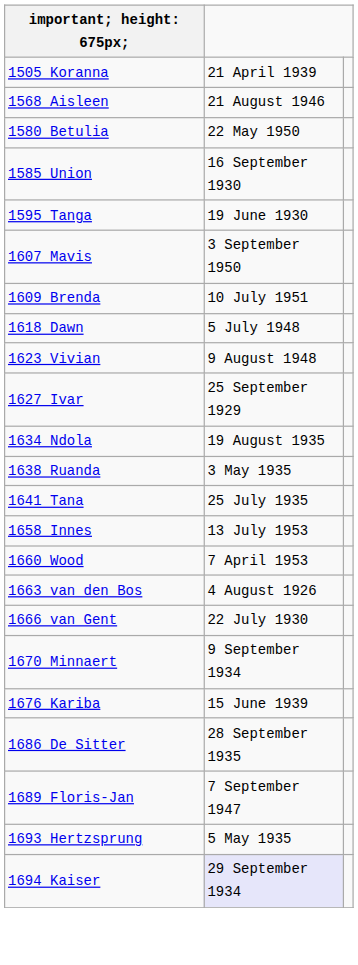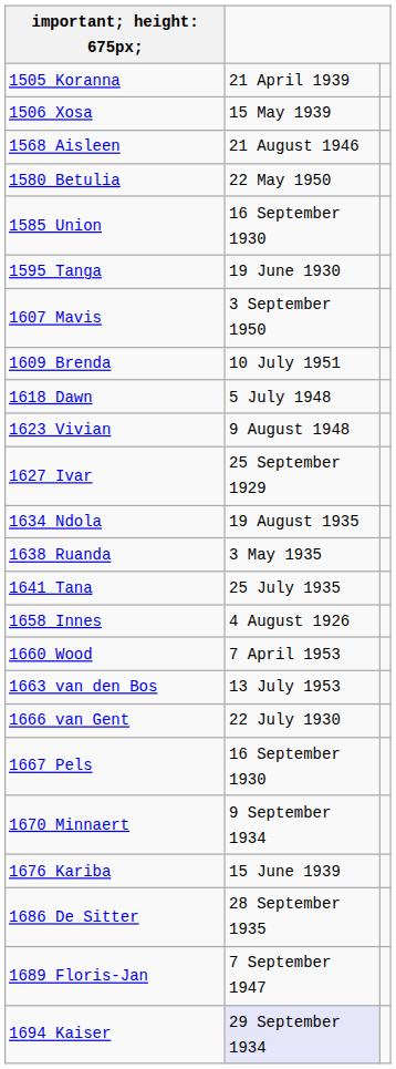+ row: 1506 Xosa | 15 May 1939
1658 Innes | column 2: 13 July 1953 -> 4 August 1926
1663 van den Bos | column 2: 4 August 1926 -> 13 July 1953
+ row: 1667 Pels | 16 September 1930
- row: 1693 Hertzsprung | 5 May 1935
